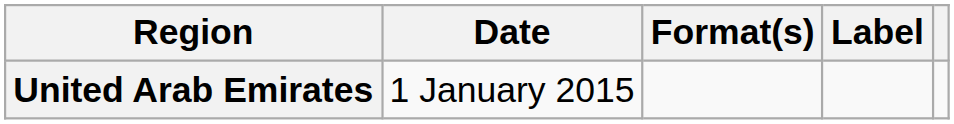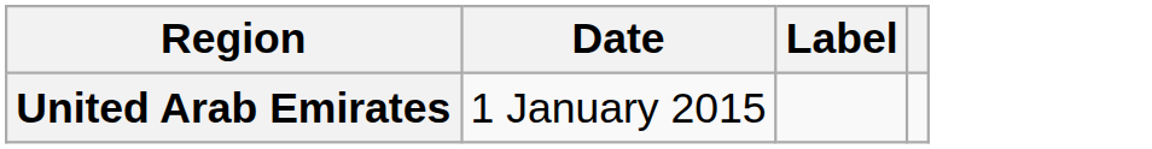- column: Format(s)
